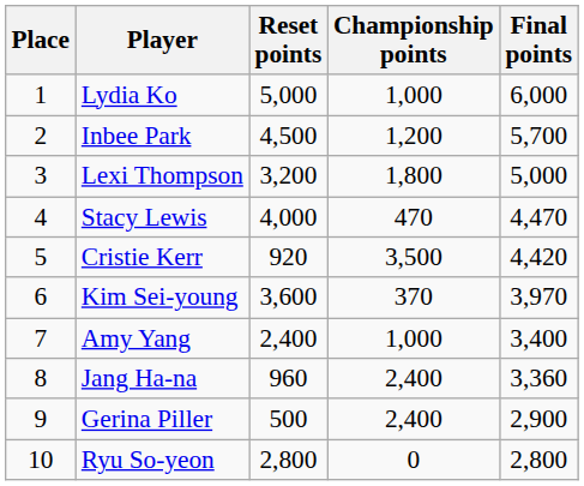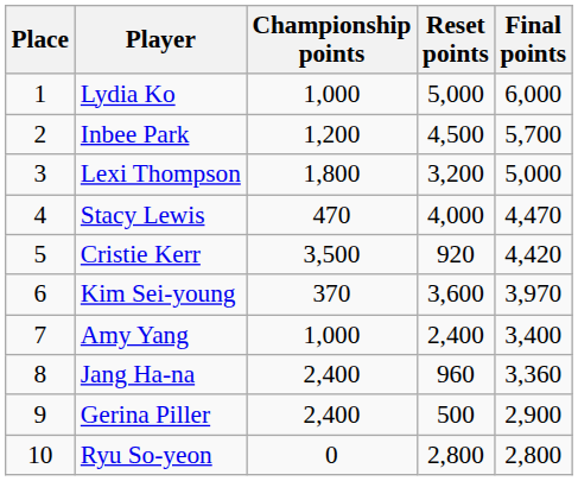columns swapped: Reset points <-> Championship points
